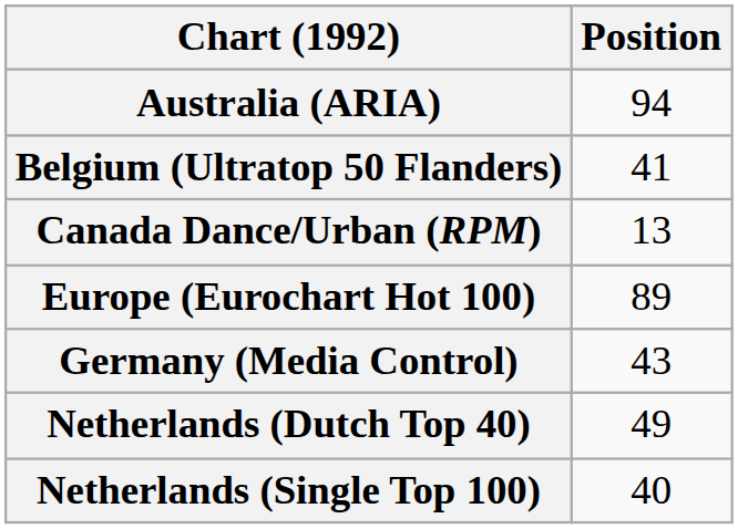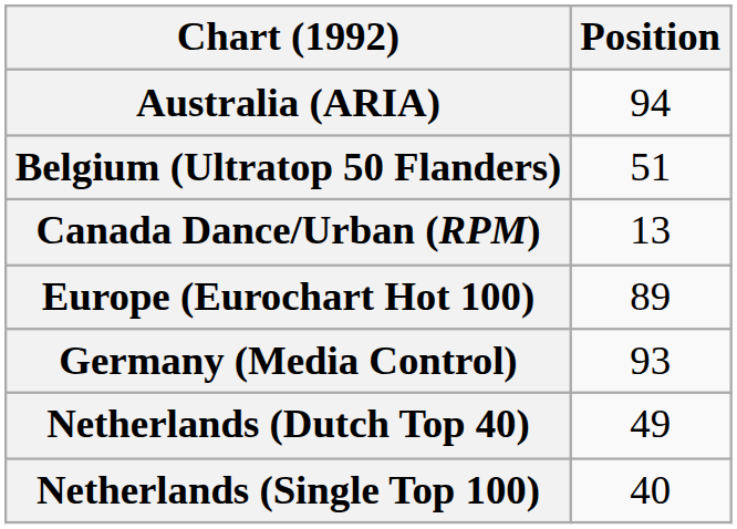Belgium (Ultratop 50 Flanders) | Position: 41 -> 51
Germany (Media Control) | Position: 43 -> 93
